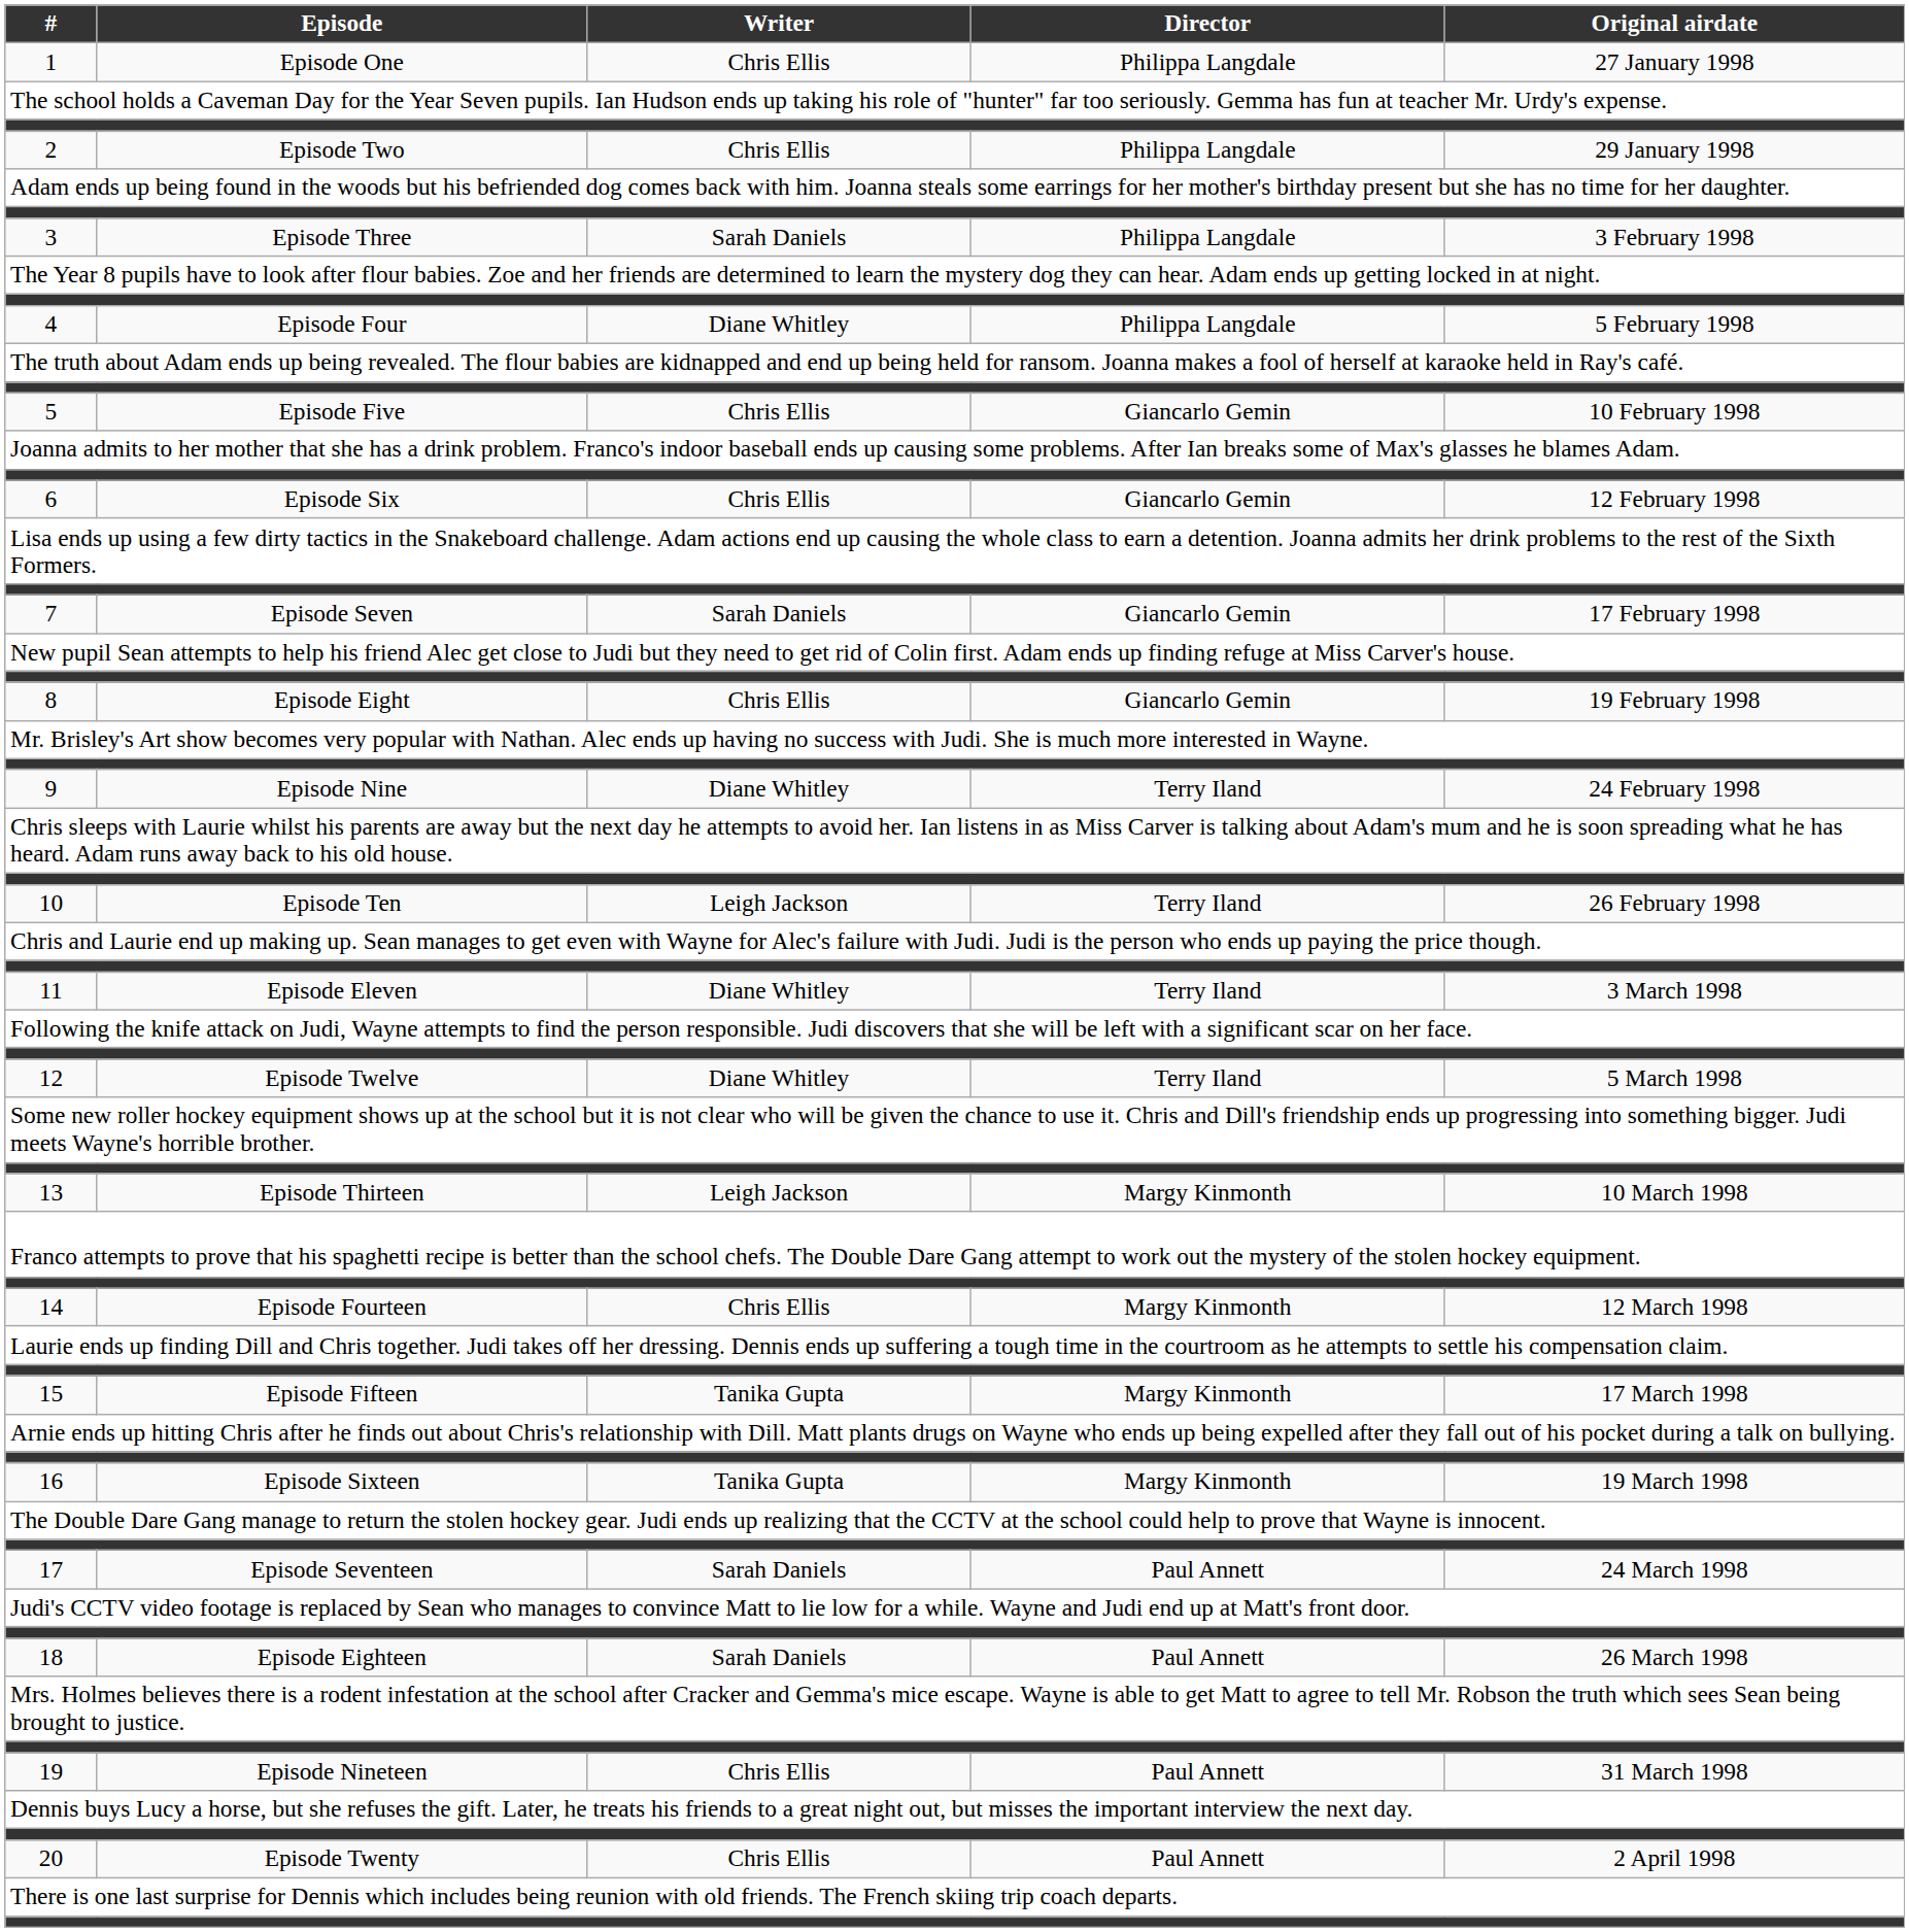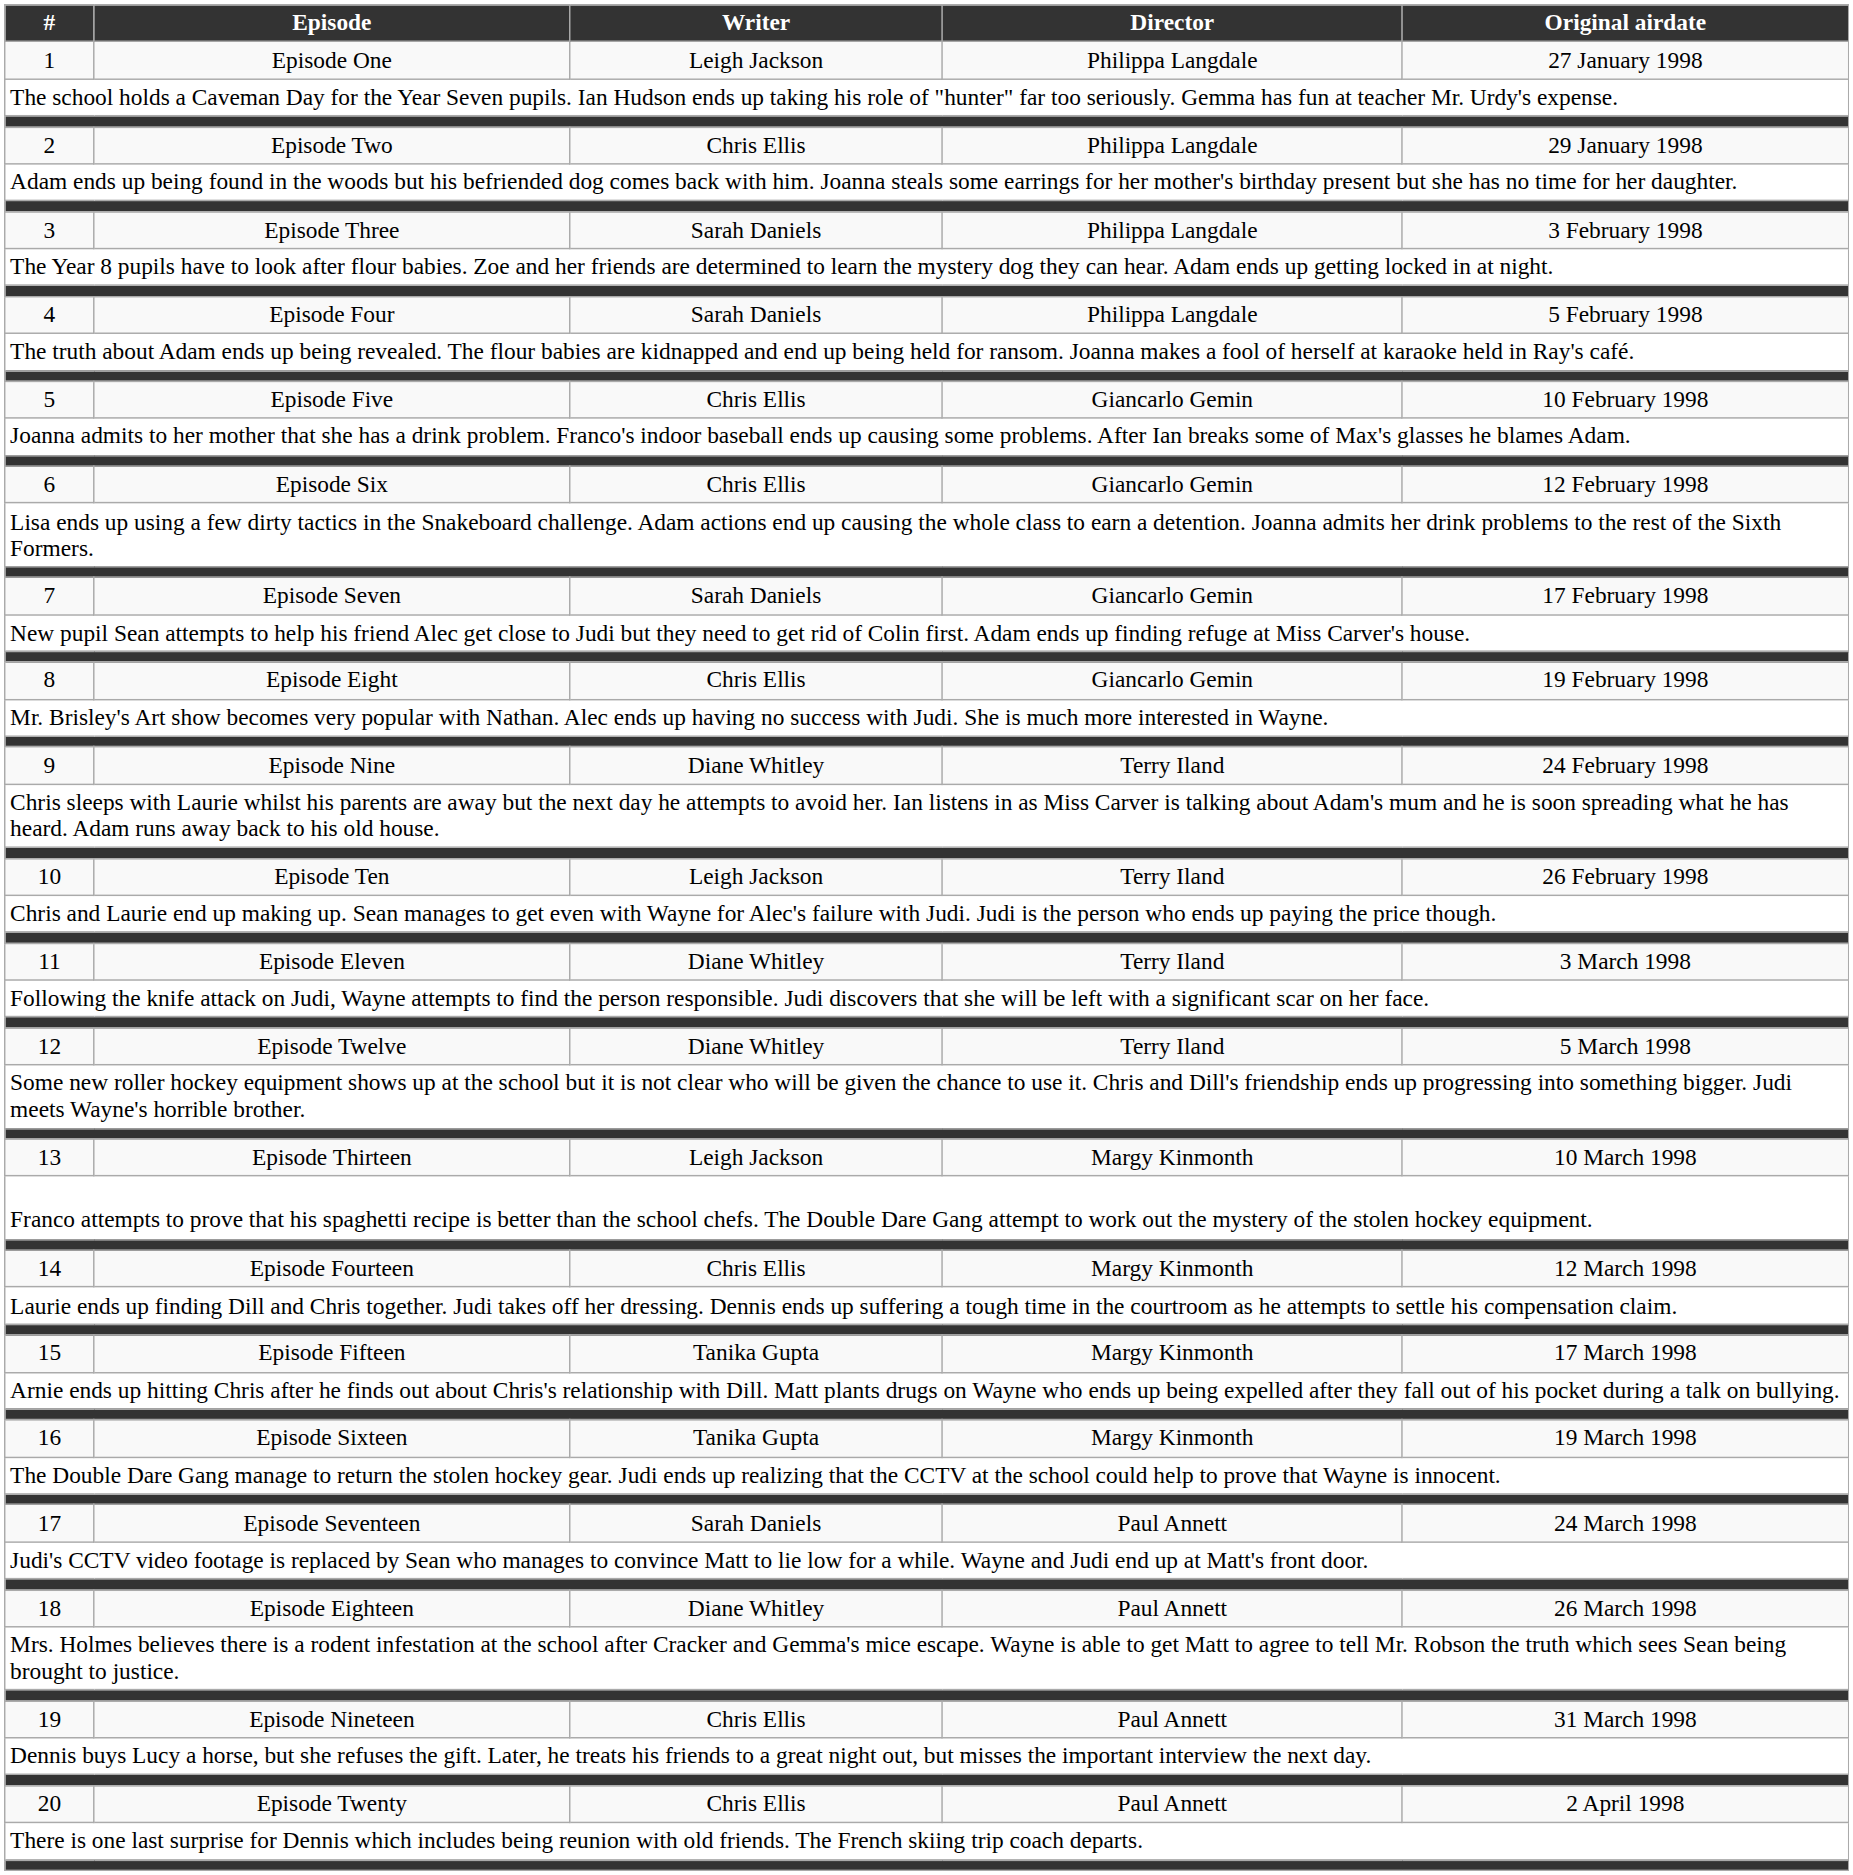1 | Writer: Chris Ellis -> Leigh Jackson
4 | Writer: Diane Whitley -> Sarah Daniels
18 | Writer: Sarah Daniels -> Diane Whitley
